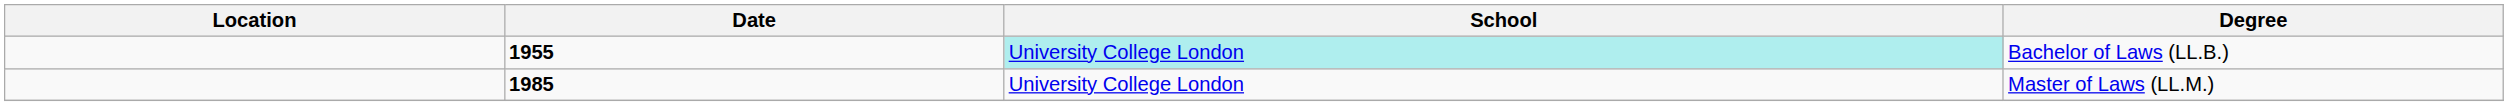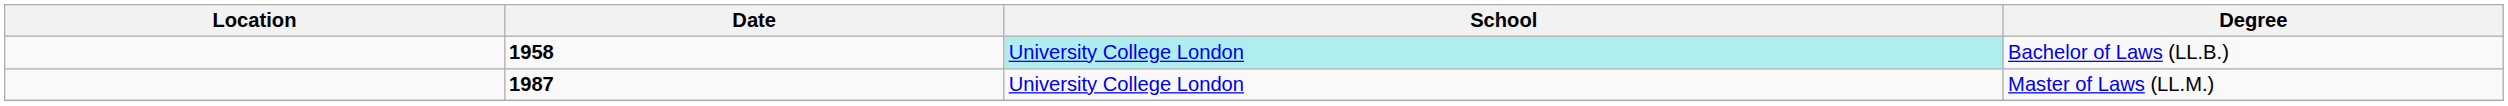Bachelor of Laws (LL.B.) | Date: 1955 -> 1958
Master of Laws (LL.M.) | Date: 1985 -> 1987
